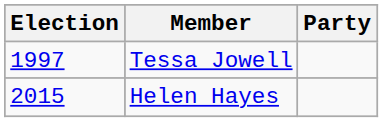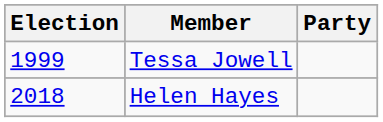Tessa Jowell | Election: 1997 -> 1999
Helen Hayes | Election: 2015 -> 2018
